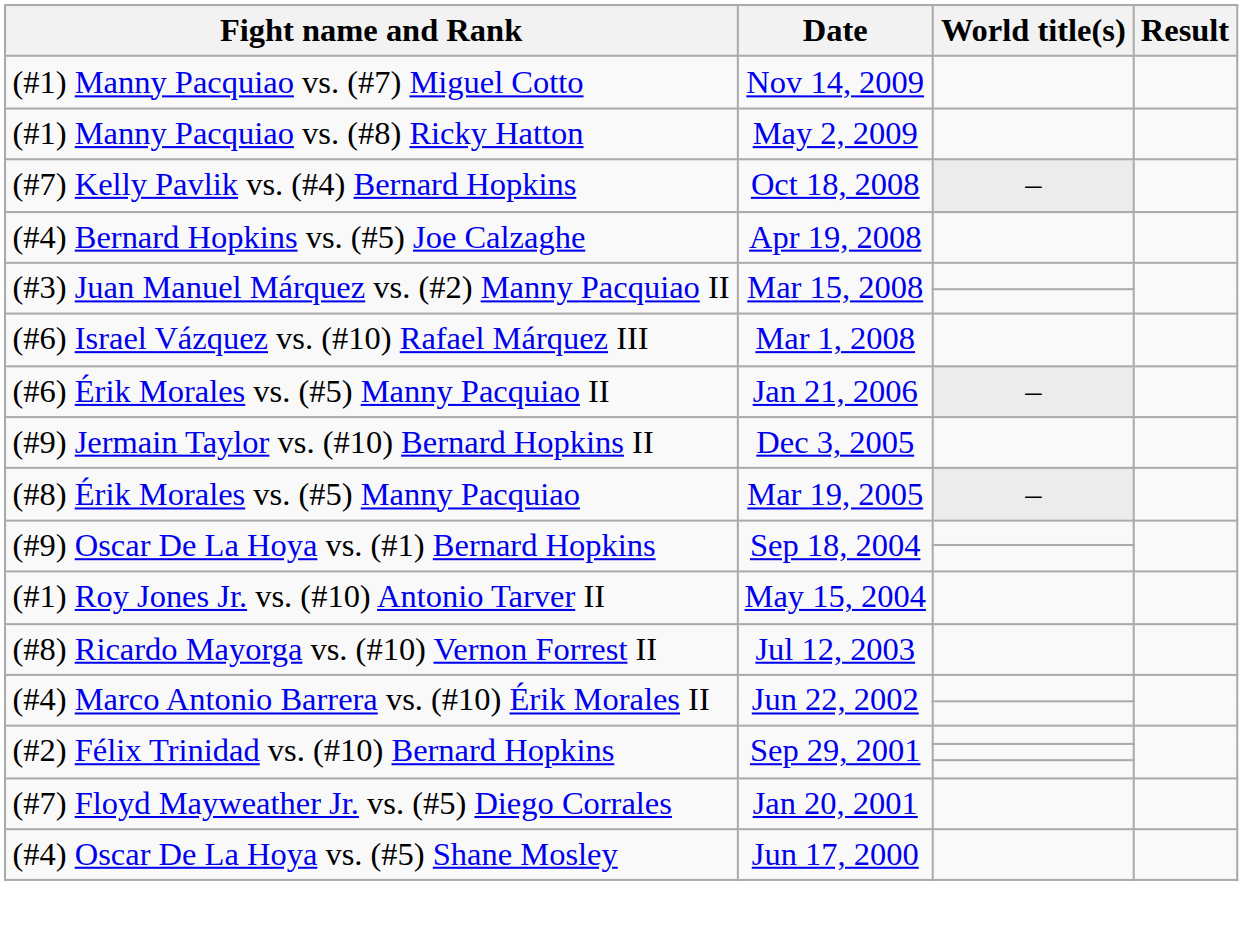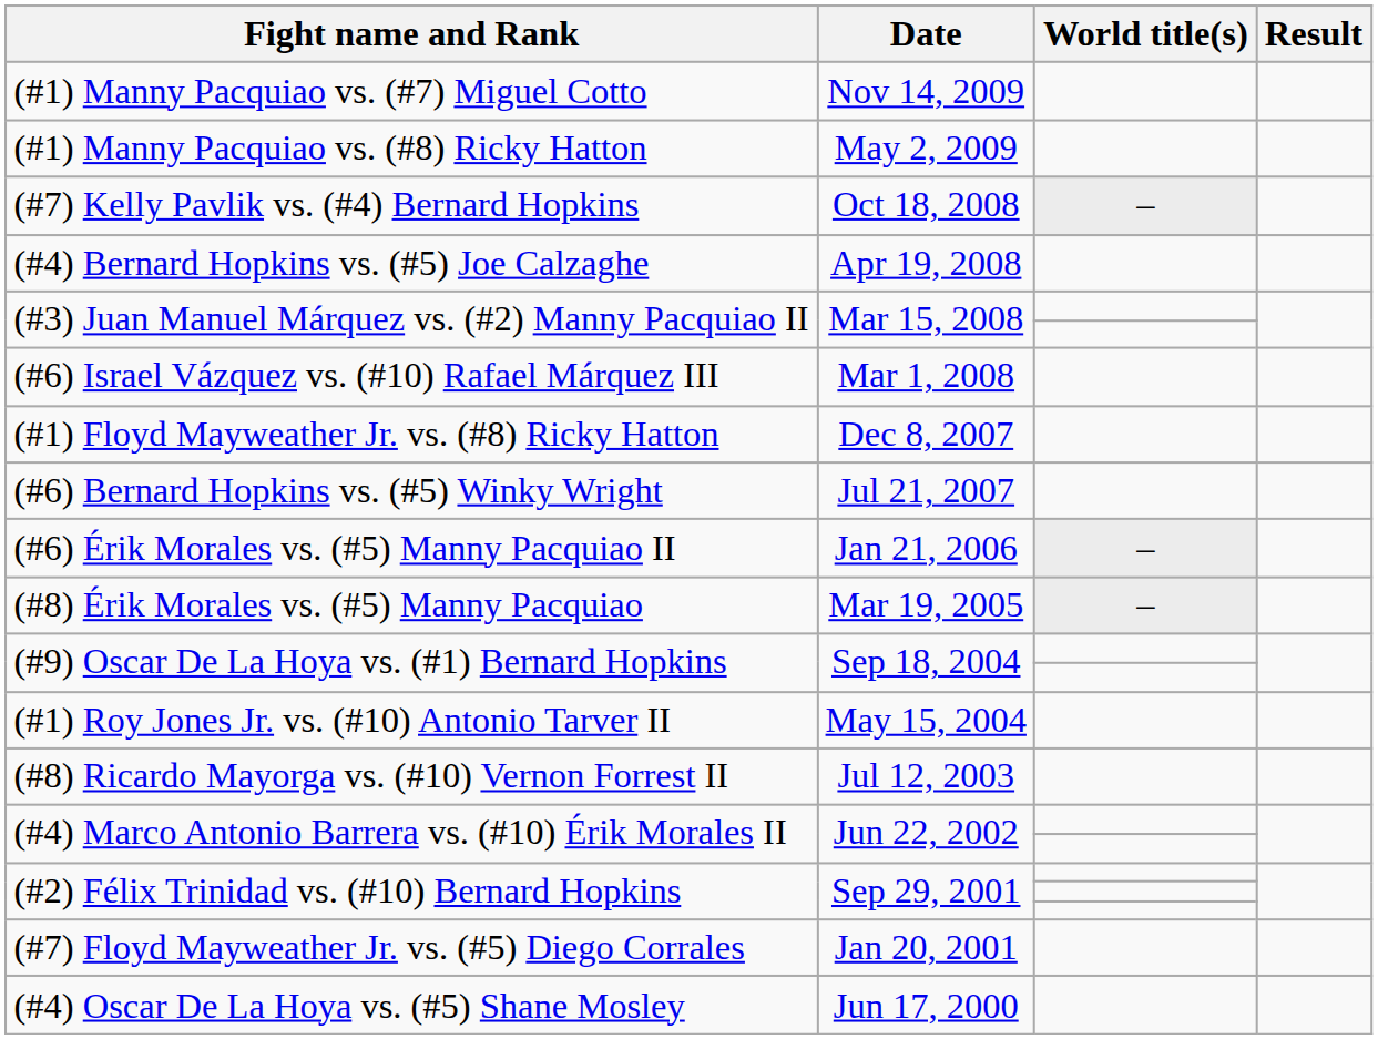+ row: (#1) Floyd Mayweather Jr. vs. (#8) Ricky Hatton | Dec 8, 2007
+ row: (#6) Bernard Hopkins vs. (#5) Winky Wright | Jul 21, 2007
- row: (#9) Jermain Taylor vs. (#10) Bernard Hopkins II | Dec 3, 2005
